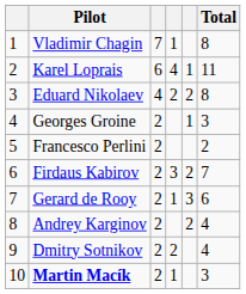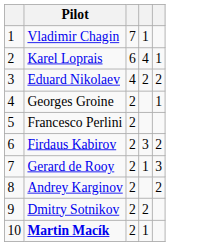- column: Total | 8 | 11 | 8 | 3 | 2 | 7 | 6 | 4 | 4 | 3
